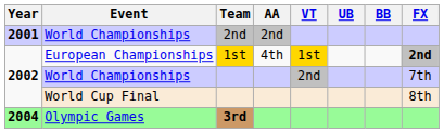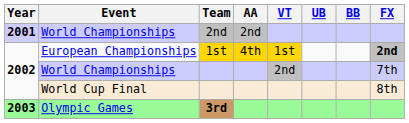European Championships | AA: no background -> gold background
Olympic Games | Year: 2004 -> 2003
